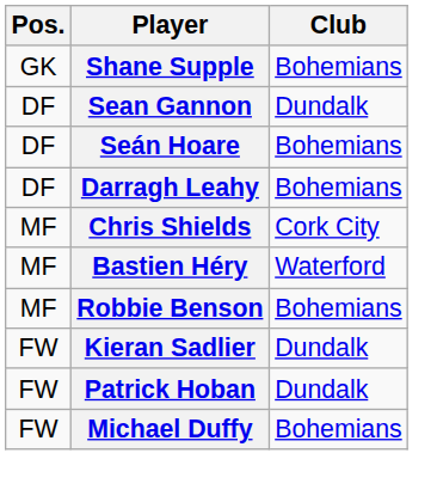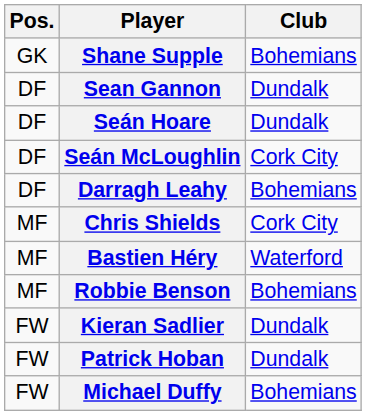Seán Hoare | Club: Bohemians -> Dundalk
+ row: DF | Seán McLoughlin | Cork City
